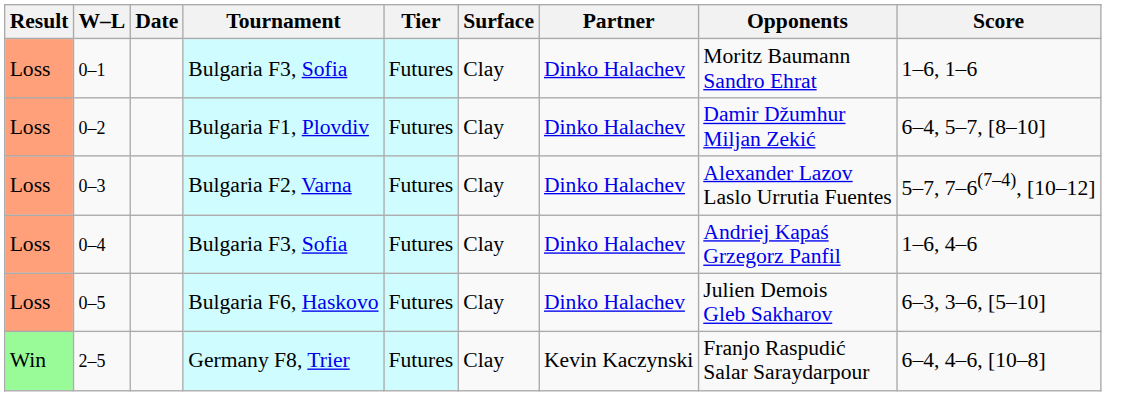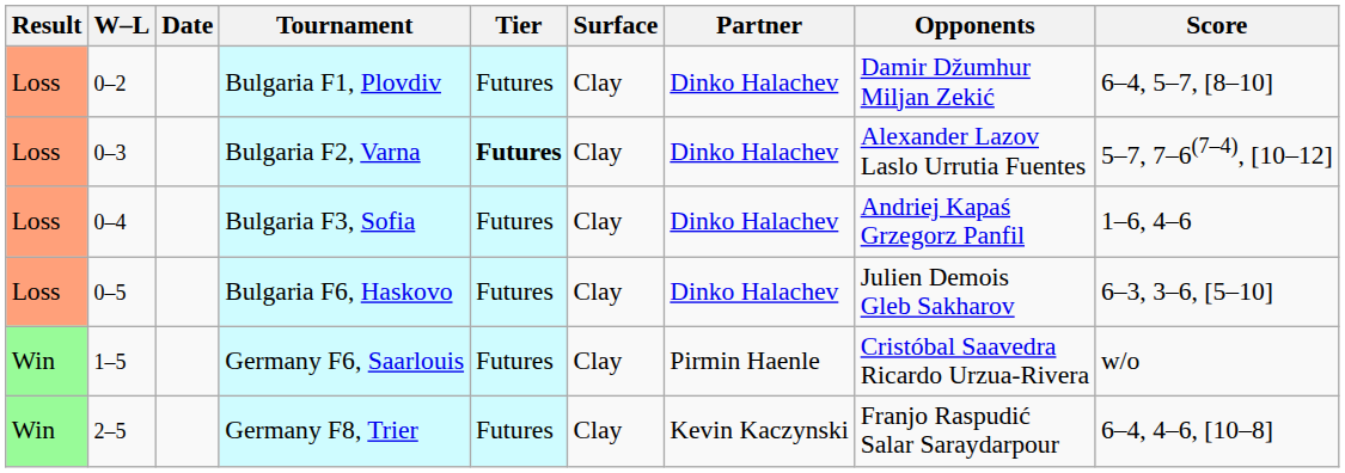- row: Loss | 0–1 | Bulgaria F3, Sofia | Futures | Clay | Dinko Halachev | Moritz Baumann Sandro Ehrat | 1–6, 1–6
0–3 | Tier: normal -> bold
+ row: Win | 1–5 | Germany F6, Saarlouis | Futures | Clay | Pirmin Haenle | Cristóbal Saavedra Ricardo Urzua-Rivera | w/o
